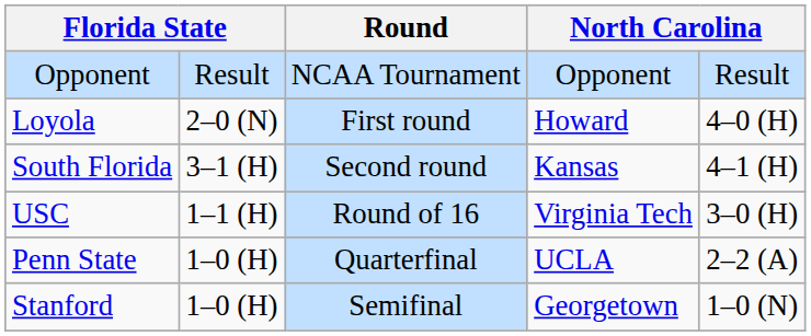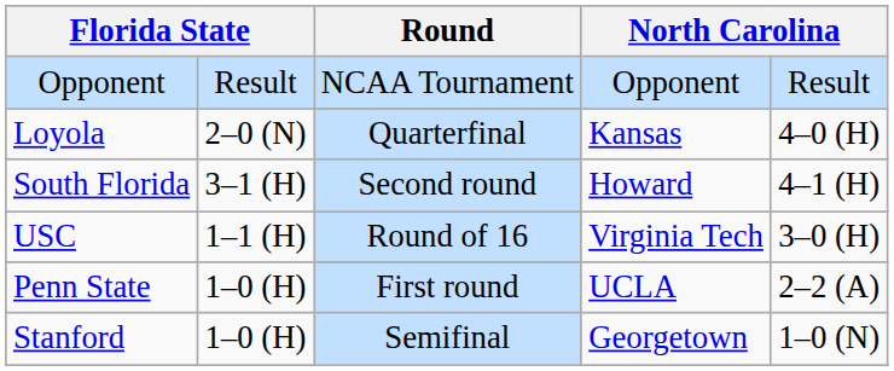Loyola | Round: First round -> Quarterfinal
Loyola | column 4: Howard -> Kansas
South Florida | column 4: Kansas -> Howard
Penn State | Round: Quarterfinal -> First round
